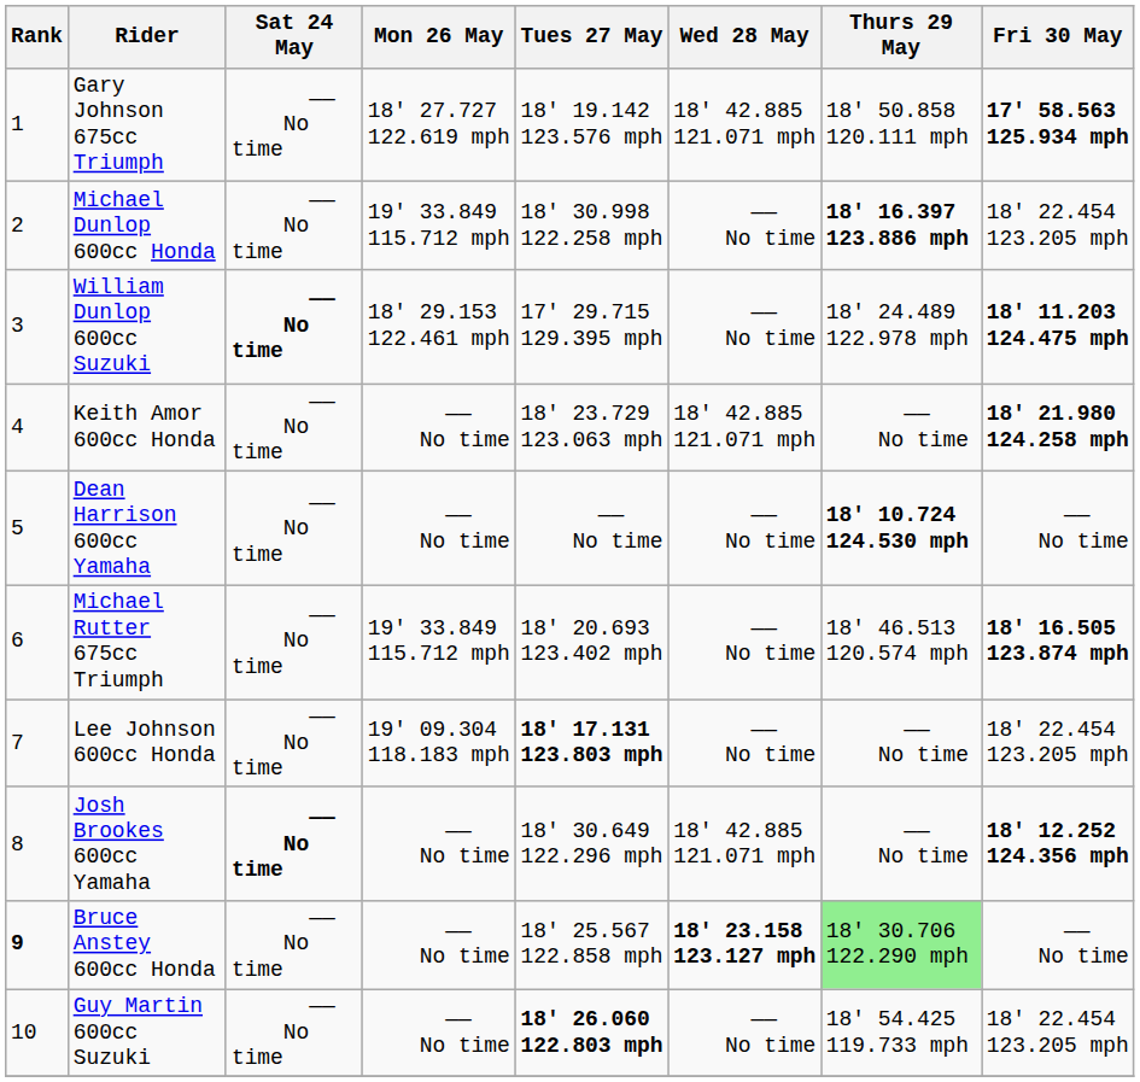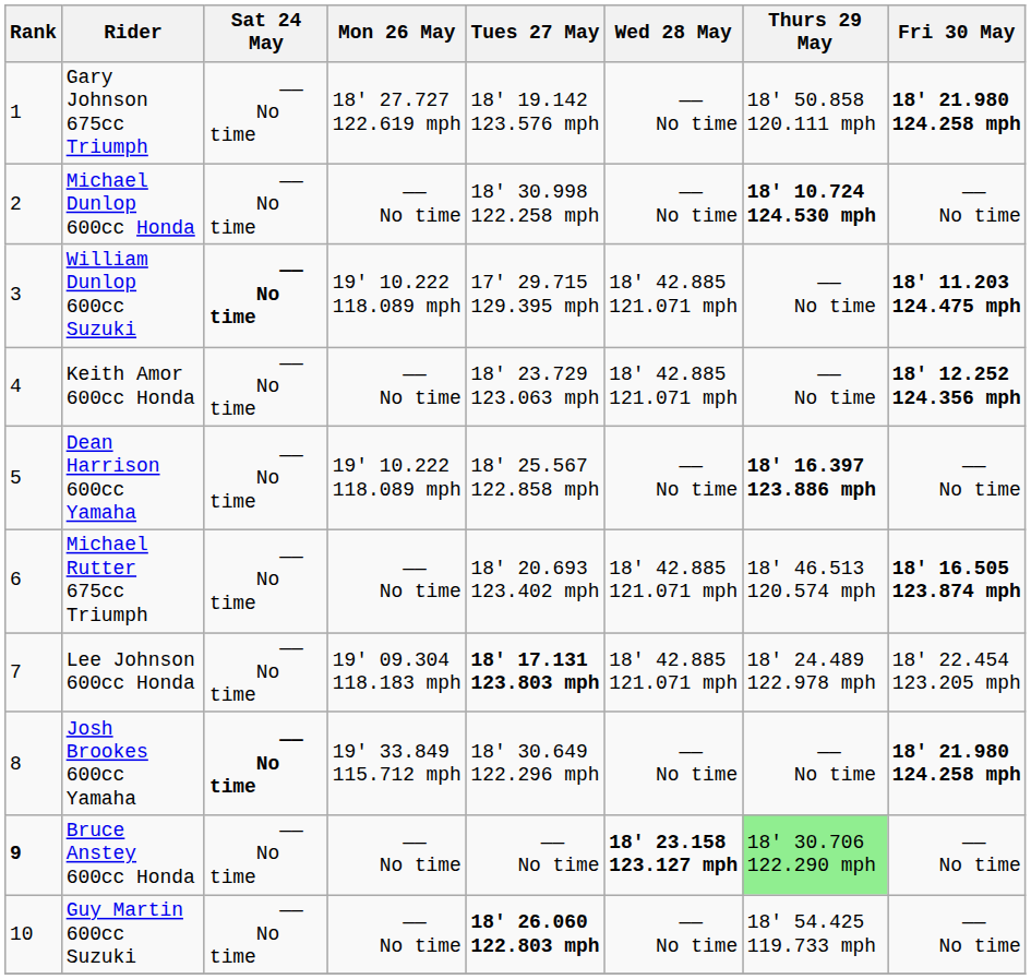Gary Johnson 675cc Triumph | Wed 28 May: 18' 42.885 121.071 mph -> —— No time
Gary Johnson 675cc Triumph | Fri 30 May: 17' 58.563 125.934 mph -> 18' 21.980 124.258 mph
Michael Dunlop 600cc Honda | Mon 26 May: 19' 33.849 115.712 mph -> —— No time
Michael Dunlop 600cc Honda | Thurs 29 May: 18' 16.397 123.886 mph -> 18' 10.724 124.530 mph
Michael Dunlop 600cc Honda | Fri 30 May: 18' 22.454 123.205 mph -> —— No time
William Dunlop 600cc Suzuki | Mon 26 May: 18' 29.153 122.461 mph -> 19' 10.222 118.089 mph
William Dunlop 600cc Suzuki | Wed 28 May: —— No time -> 18' 42.885 121.071 mph
William Dunlop 600cc Suzuki | Thurs 29 May: 18' 24.489 122.978 mph -> —— No time
Keith Amor 600cc Honda | Fri 30 May: 18' 21.980 124.258 mph -> 18' 12.252 124.356 mph
Dean Harrison 600cc Yamaha | Mon 26 May: —— No time -> 19' 10.222 118.089 mph
Dean Harrison 600cc Yamaha | Tues 27 May: —— No time -> 18' 25.567 122.858 mph
Dean Harrison 600cc Yamaha | Thurs 29 May: 18' 10.724 124.530 mph -> 18' 16.397 123.886 mph
Michael Rutter 675cc Triumph | Mon 26 May: 19' 33.849 115.712 mph -> —— No time
Michael Rutter 675cc Triumph | Wed 28 May: —— No time -> 18' 42.885 121.071 mph
Lee Johnson 600cc Honda | Wed 28 May: —— No time -> 18' 42.885 121.071 mph
Lee Johnson 600cc Honda | Thurs 29 May: —— No time -> 18' 24.489 122.978 mph
Josh Brookes 600cc Yamaha | Mon 26 May: —— No time -> 19' 33.849 115.712 mph
Josh Brookes 600cc Yamaha | Wed 28 May: 18' 42.885 121.071 mph -> —— No time
Josh Brookes 600cc Yamaha | Fri 30 May: 18' 12.252 124.356 mph -> 18' 21.980 124.258 mph
Bruce Anstey 600cc Honda | Tues 27 May: 18' 25.567 122.858 mph -> —— No time
Guy Martin 600cc Suzuki | Fri 30 May: 18' 22.454 123.205 mph -> —— No time
